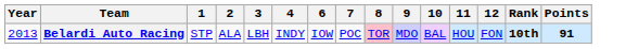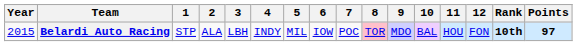+ column: 5 | MIL
Belardi Auto Racing | Year: 2013 -> 2015
Belardi Auto Racing | Points: 91 -> 97
